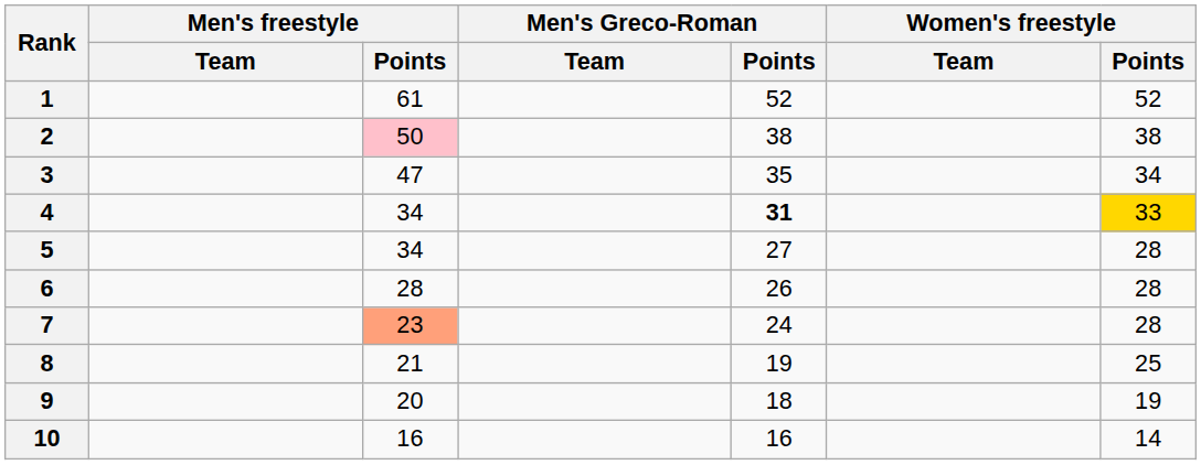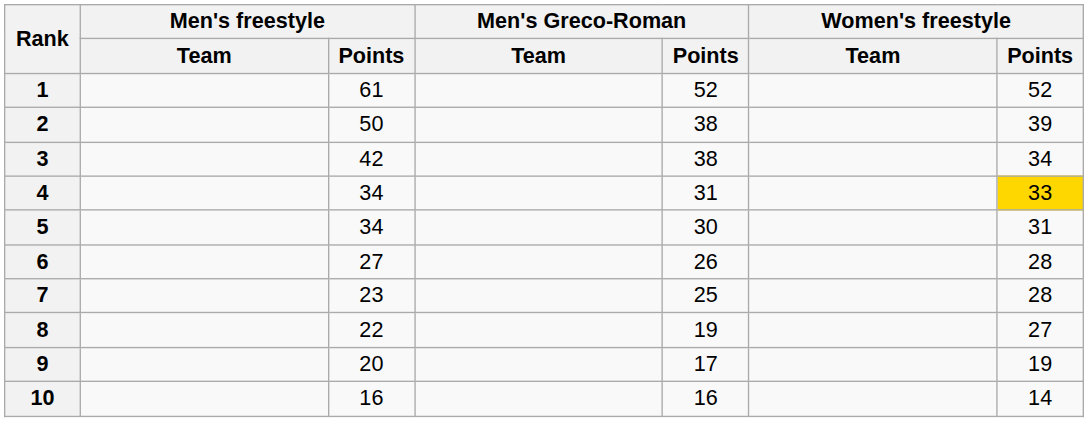2 | Men's freestyle / Points: pink background -> no background
2 | Women's freestyle / Points: 38 -> 39
3 | Men's freestyle / Points: 47 -> 42
3 | Men's Greco-Roman / Points: 35 -> 38
4 | Men's Greco-Roman / Points: bold -> normal
5 | Men's Greco-Roman / Points: 27 -> 30
5 | Women's freestyle / Points: 28 -> 31
6 | Men's freestyle / Points: 28 -> 27
7 | Men's freestyle / Points: lightsalmon background -> no background
7 | Men's Greco-Roman / Points: 24 -> 25
8 | Men's freestyle / Points: 21 -> 22
8 | Women's freestyle / Points: 25 -> 27
9 | Men's Greco-Roman / Points: 18 -> 17
